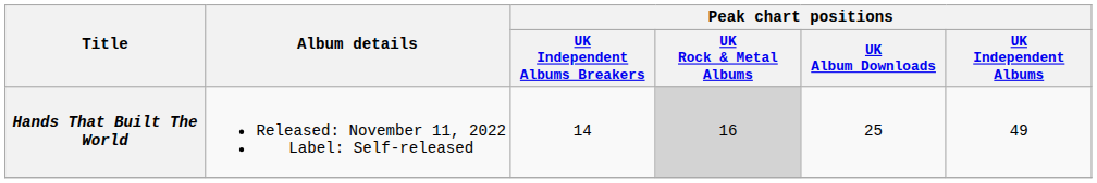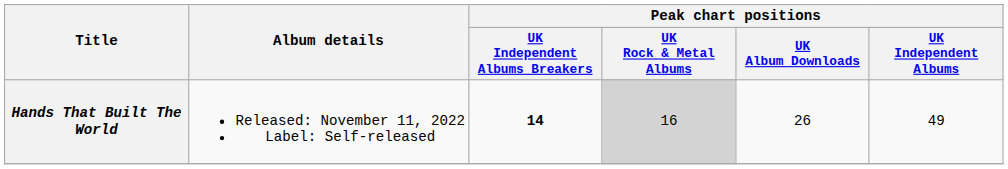Hands That Built The World | Peak chart positions / UK Independent Albums Breakers: normal -> bold
Hands That Built The World | Peak chart positions / UK Album Downloads: 25 -> 26
